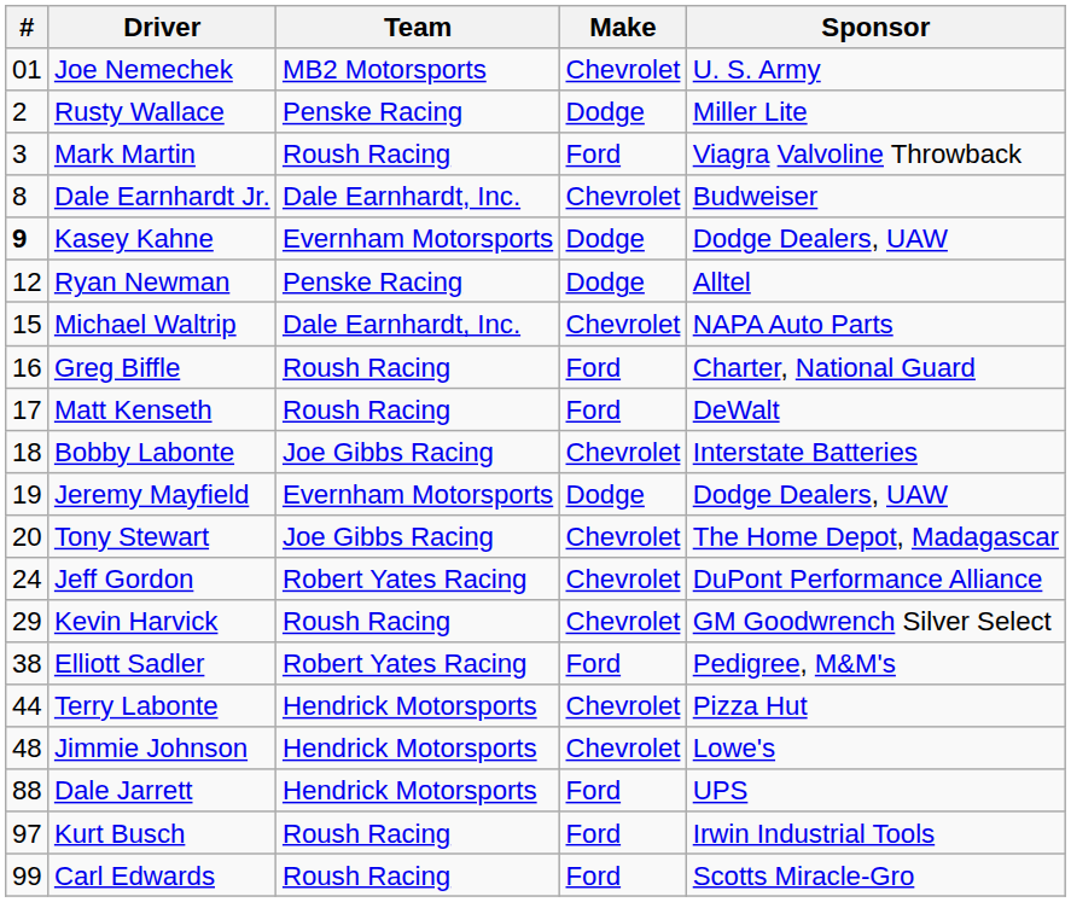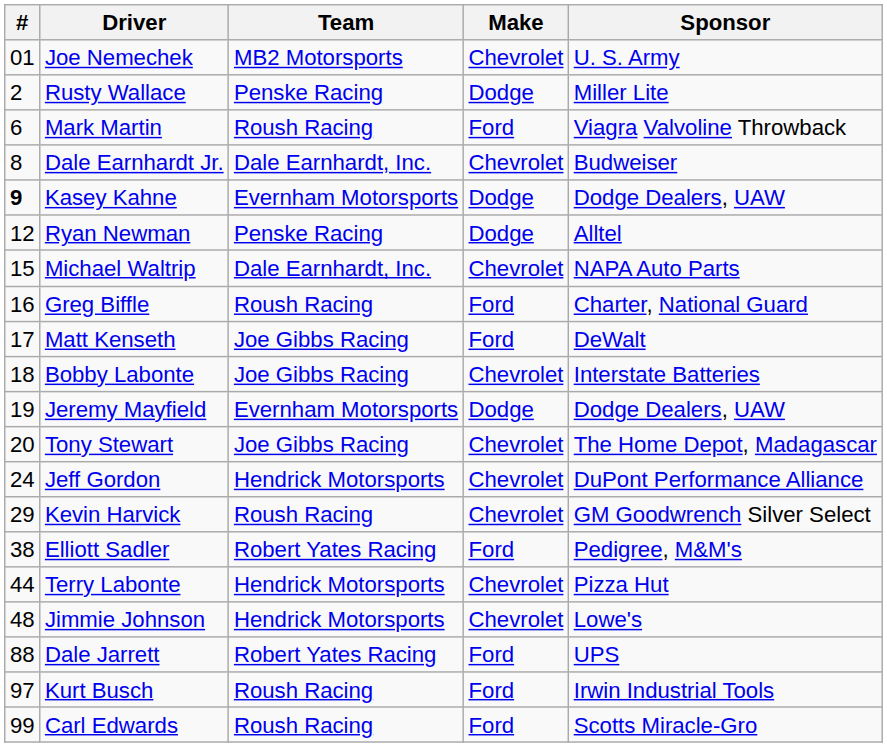Mark Martin | #: 3 -> 6
Matt Kenseth | Team: Roush Racing -> Joe Gibbs Racing
Jeff Gordon | Team: Robert Yates Racing -> Hendrick Motorsports
Dale Jarrett | Team: Hendrick Motorsports -> Robert Yates Racing
